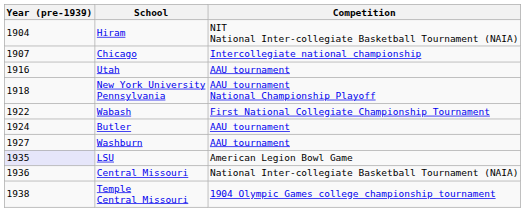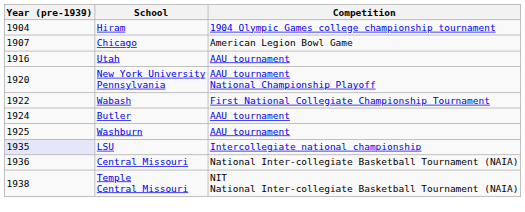Hiram | Competition: NIT National Inter-collegiate Basketball Tournament (NAIA) -> 1904 Olympic Games college championship tournament
Chicago | Competition: Intercollegiate national championship -> American Legion Bowl Game
New York University Pennsylvania | Year (pre-1939): 1918 -> 1920
Washburn | Year (pre-1939): 1927 -> 1925
LSU | Competition: American Legion Bowl Game -> Intercollegiate national championship
Temple Central Missouri | Competition: 1904 Olympic Games college championship tournament -> NIT National Inter-collegiate Basketball Tournament (NAIA)
